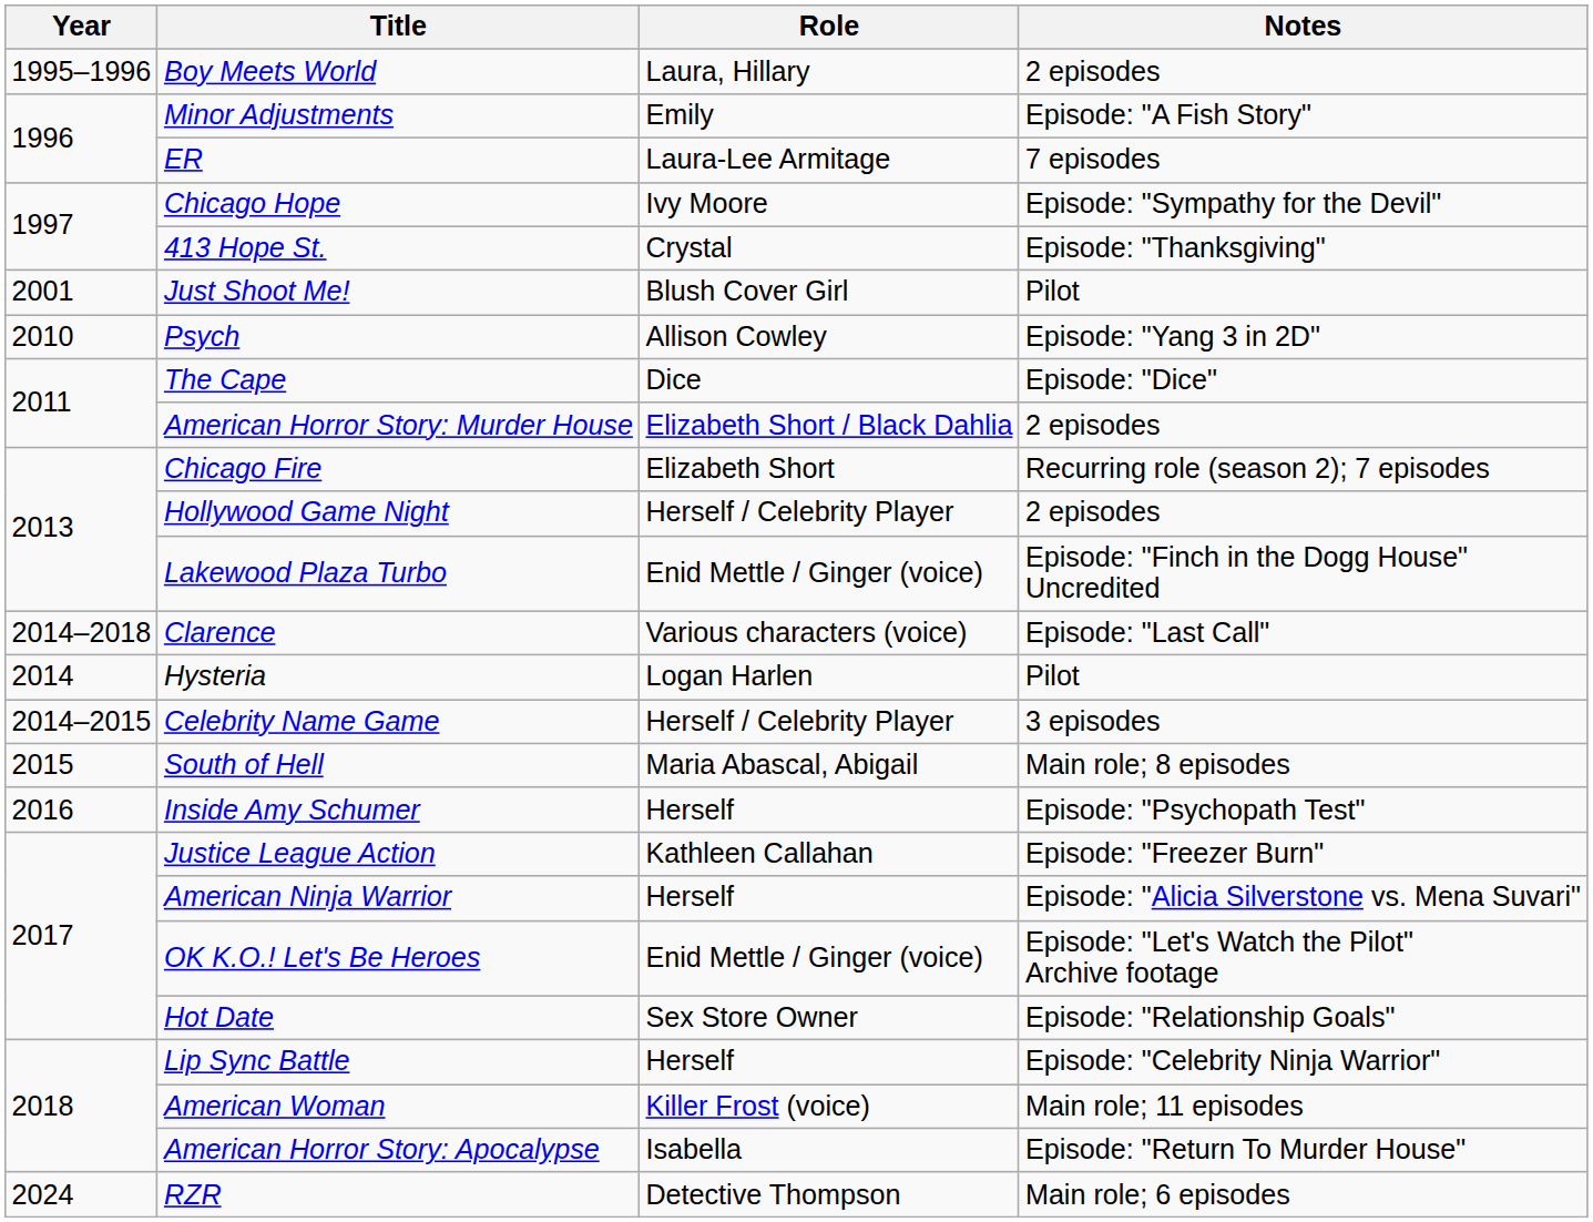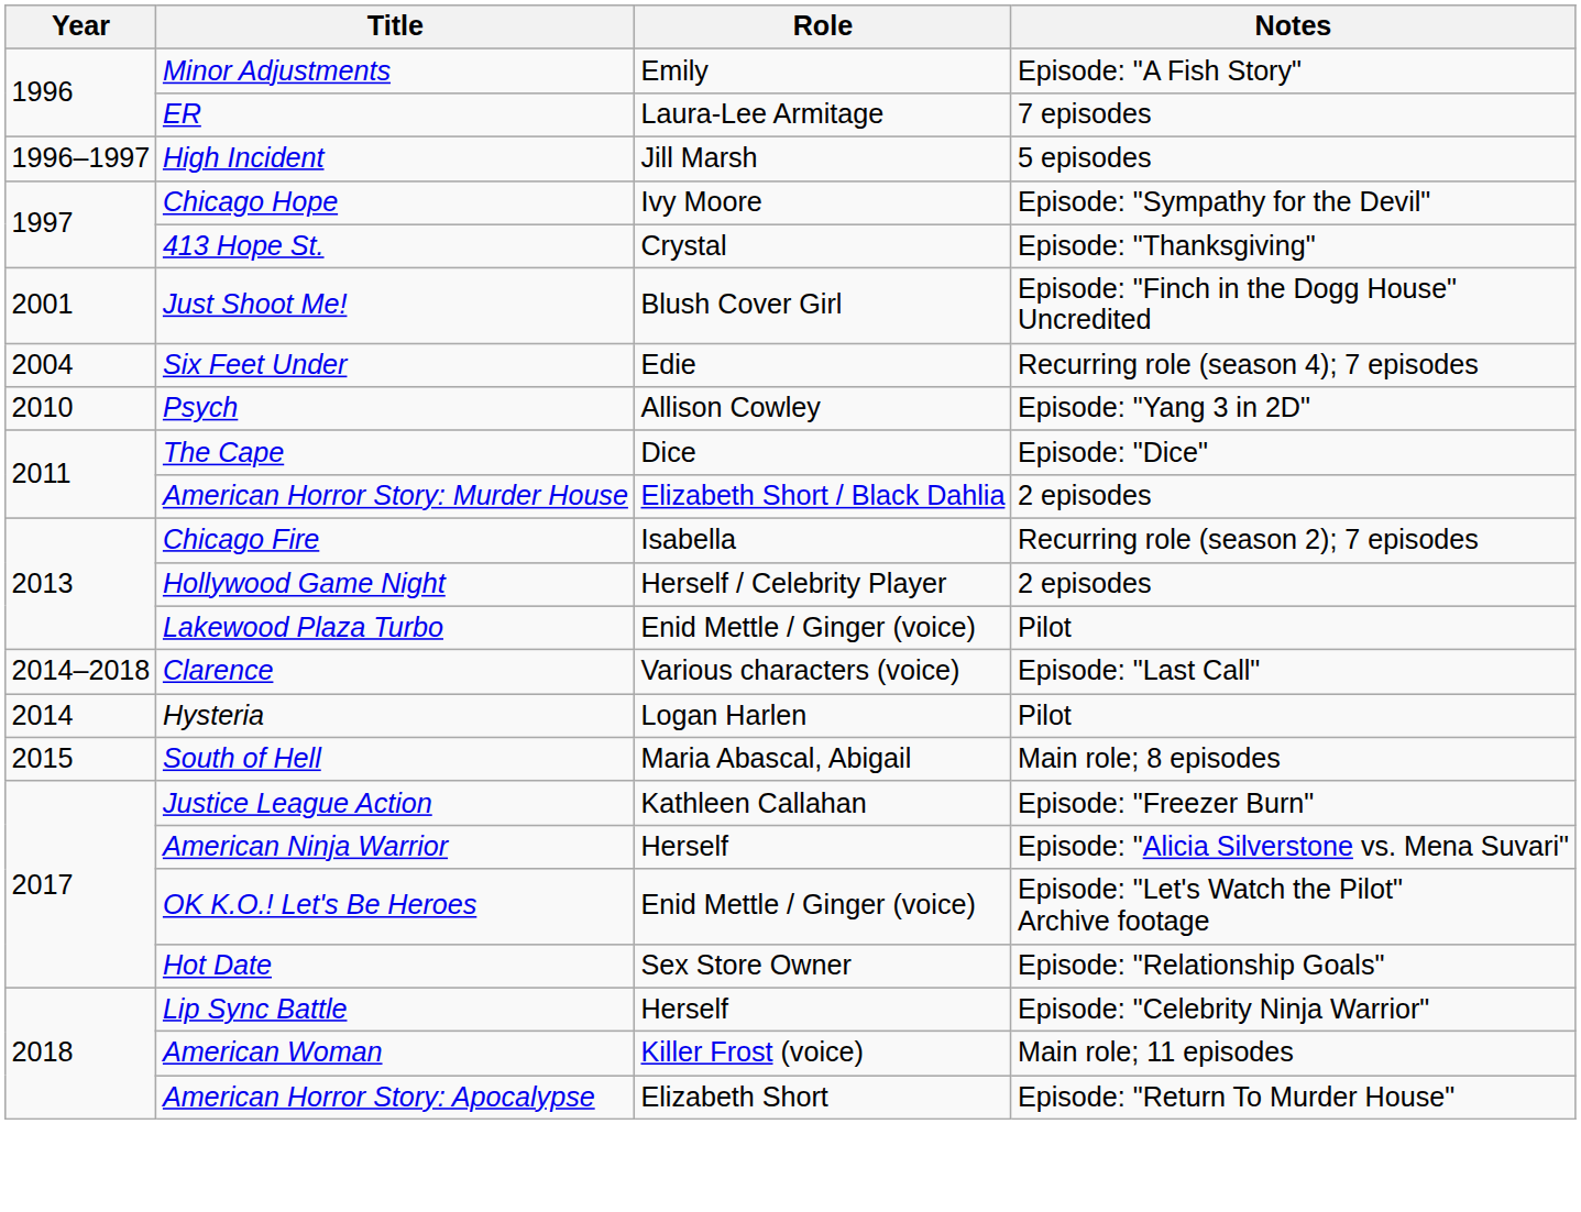- row: 1995–1996 | Boy Meets World | Laura, Hillary | 2 episodes
+ row: 1996–1997 | High Incident | Jill Marsh | 5 episodes
Just Shoot Me! | Notes: Pilot -> Episode: "Finch in the Dogg House" Uncredited
+ row: 2004 | Six Feet Under | Edie | Recurring role (season 4); 7 episodes
Chicago Fire | Role: Elizabeth Short -> Isabella
Lakewood Plaza Turbo | Notes: Episode: "Finch in the Dogg House" Uncredited -> Pilot
- row: 2014–2015 | Celebrity Name Game | Herself / Celebrity Player | 3 episodes
- row: 2016 | Inside Amy Schumer | Herself | Episode: "Psychopath Test"
American Horror Story: Apocalypse | Role: Isabella -> Elizabeth Short
- row: 2024 | RZR | Detective Thompson | Main role; 6 episodes
